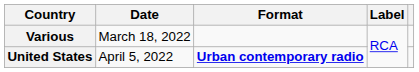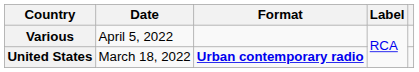Various | Date: March 18, 2022 -> April 5, 2022
United States | Date: April 5, 2022 -> March 18, 2022
